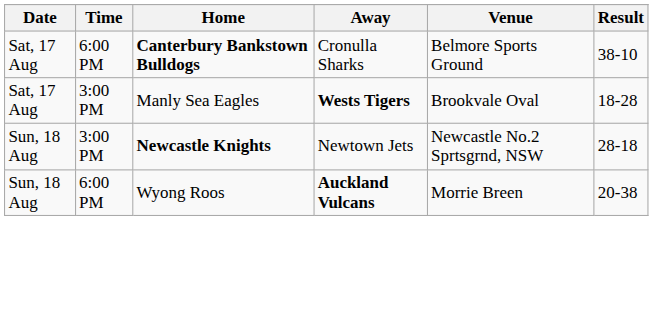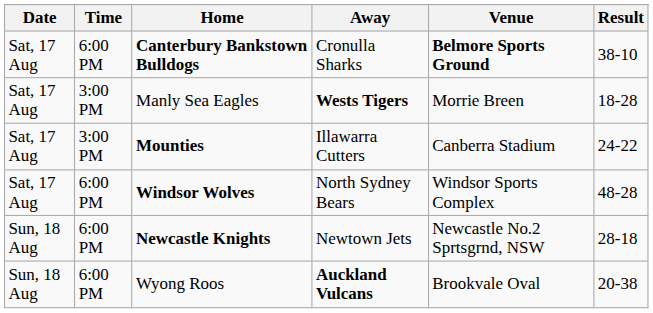Canterbury Bankstown Bulldogs | Venue: normal -> bold
Manly Sea Eagles | Venue: Brookvale Oval -> Morrie Breen
+ row: Sat, 17 Aug | 3:00 PM | Mounties | Illawarra Cutters | Canberra Stadium | 24-22
+ row: Sat, 17 Aug | 6:00 PM | Windsor Wolves | North Sydney Bears | Windsor Sports Complex | 48-28
Newcastle Knights | Time: 3:00 PM -> 6:00 PM
Wyong Roos | Venue: Morrie Breen -> Brookvale Oval
